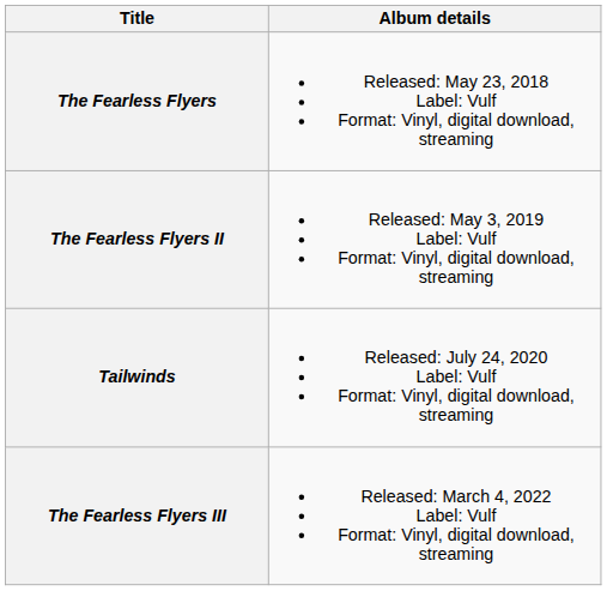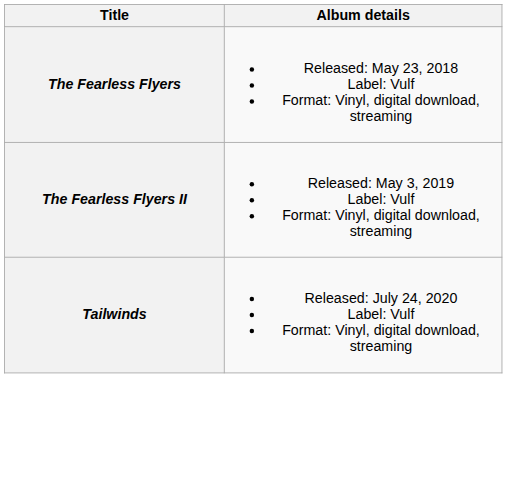- row: The Fearless Flyers III | Released: March 4, 2022 Label: Vulf Format: Vinyl, digital download, streaming
